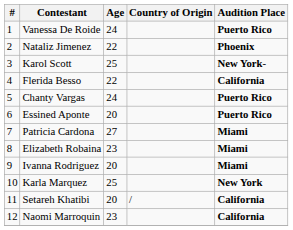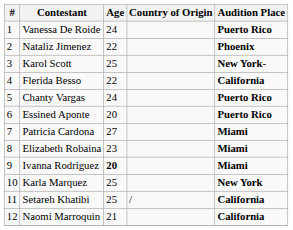Ivanna Rodriguez | Age: normal -> bold
Setareh Khatibi | Age: 20 -> 25
Naomi Marroquin | Age: 23 -> 21
